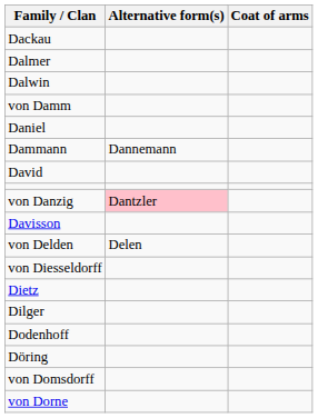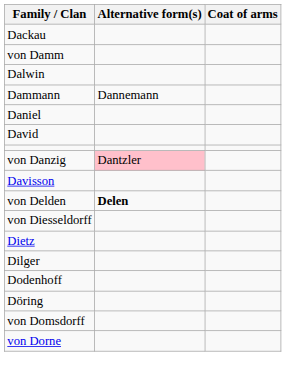- row: Dalmer
rows swapped: Dalwin <-> von Damm
rows swapped: Dammann <-> Daniel
von Delden | Alternative form(s): normal -> bold
